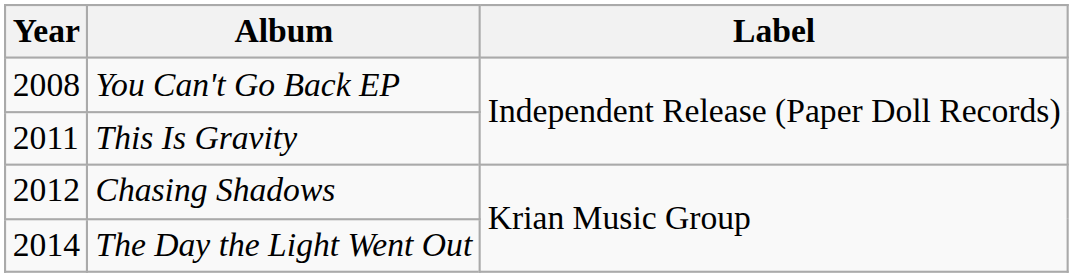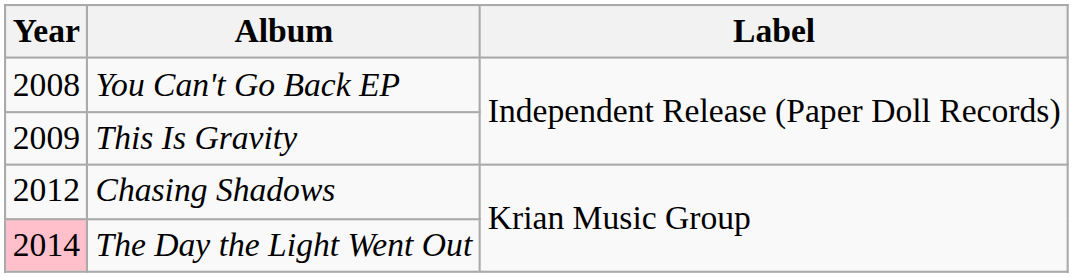This Is Gravity | Year: 2011 -> 2009
The Day the Light Went Out | Year: no background -> pink background
